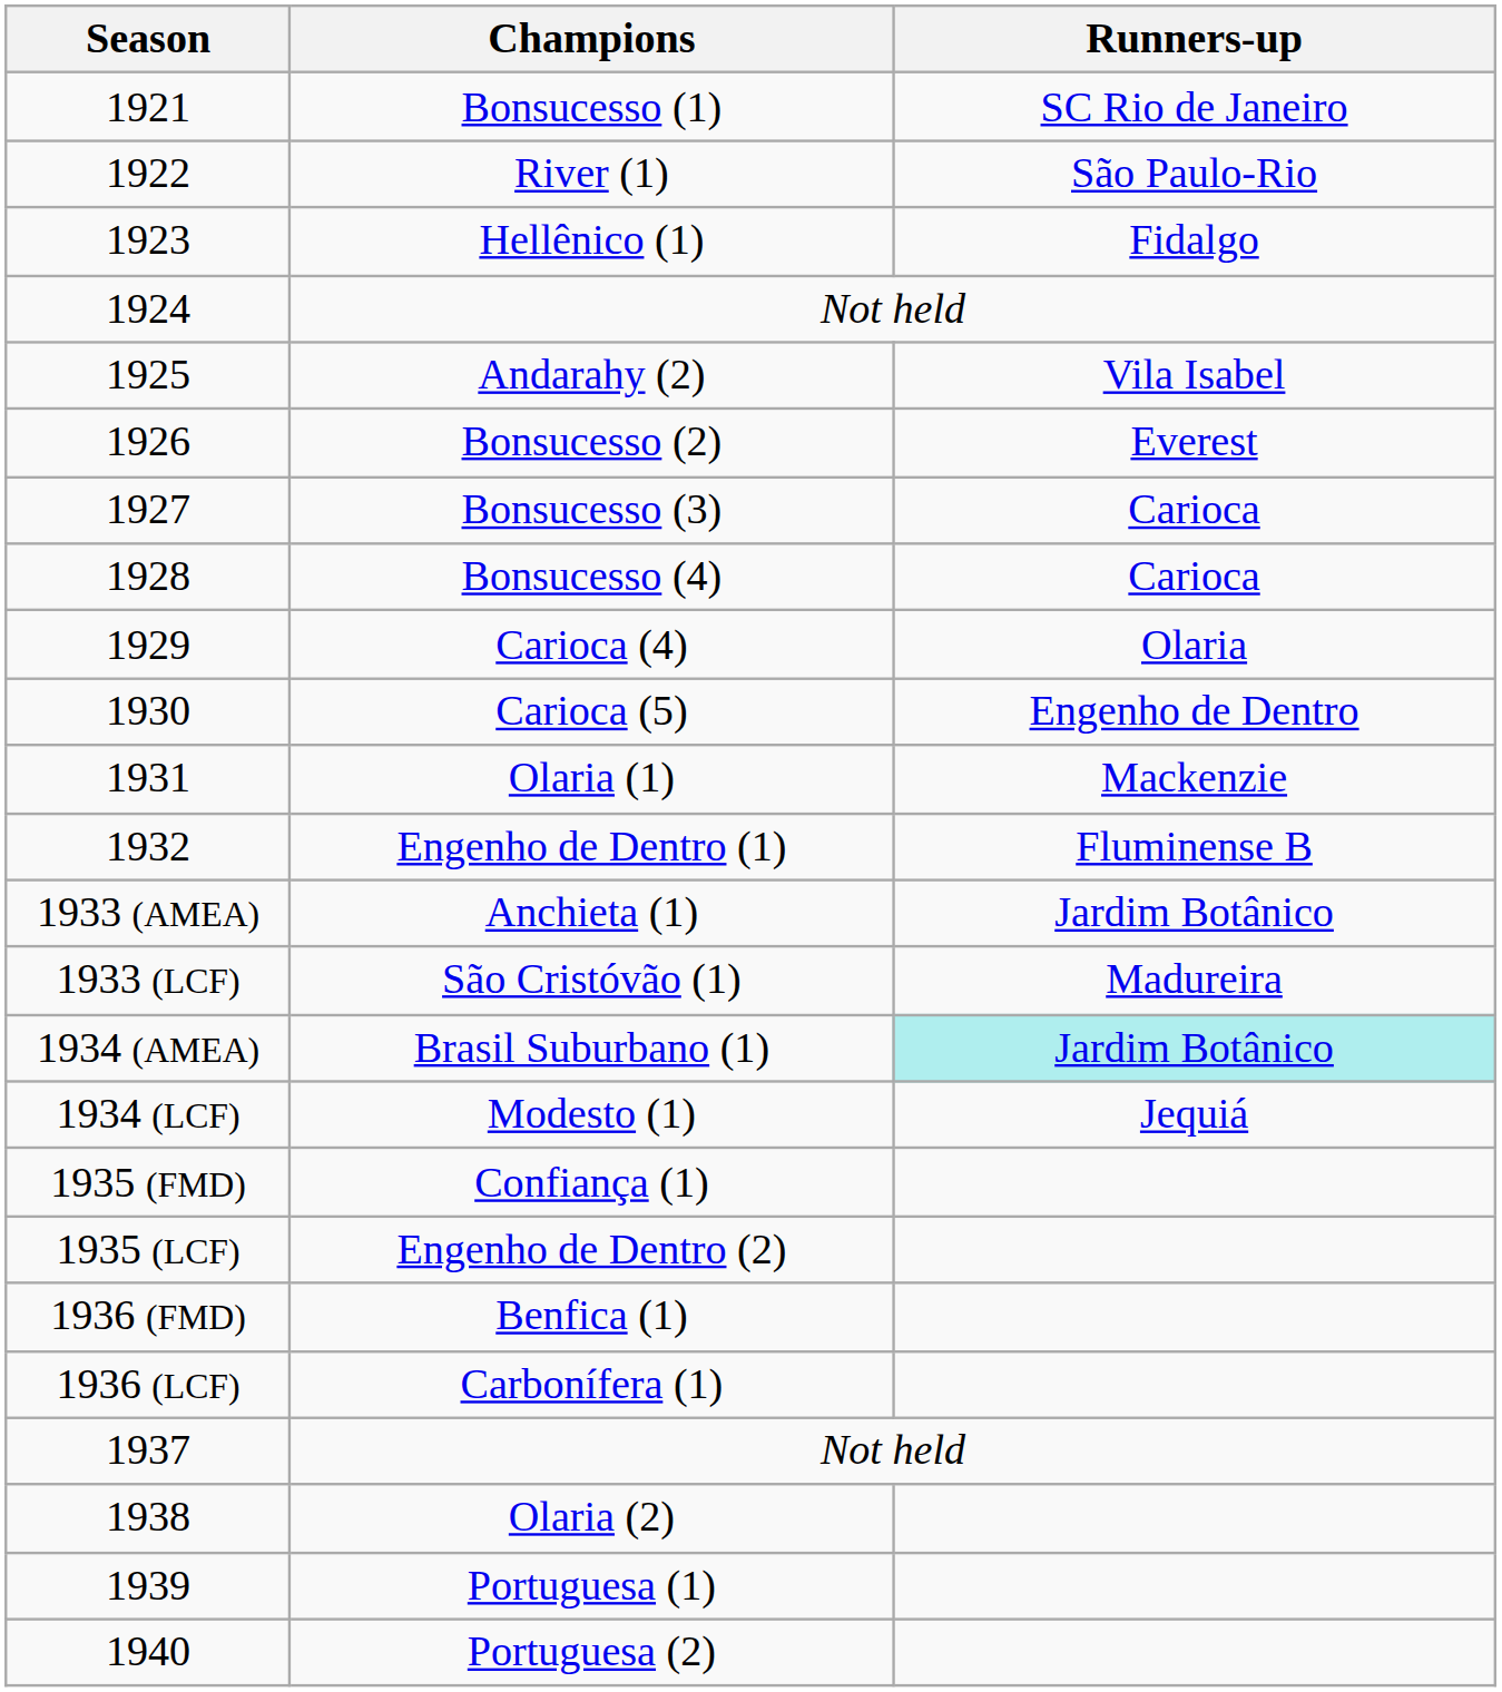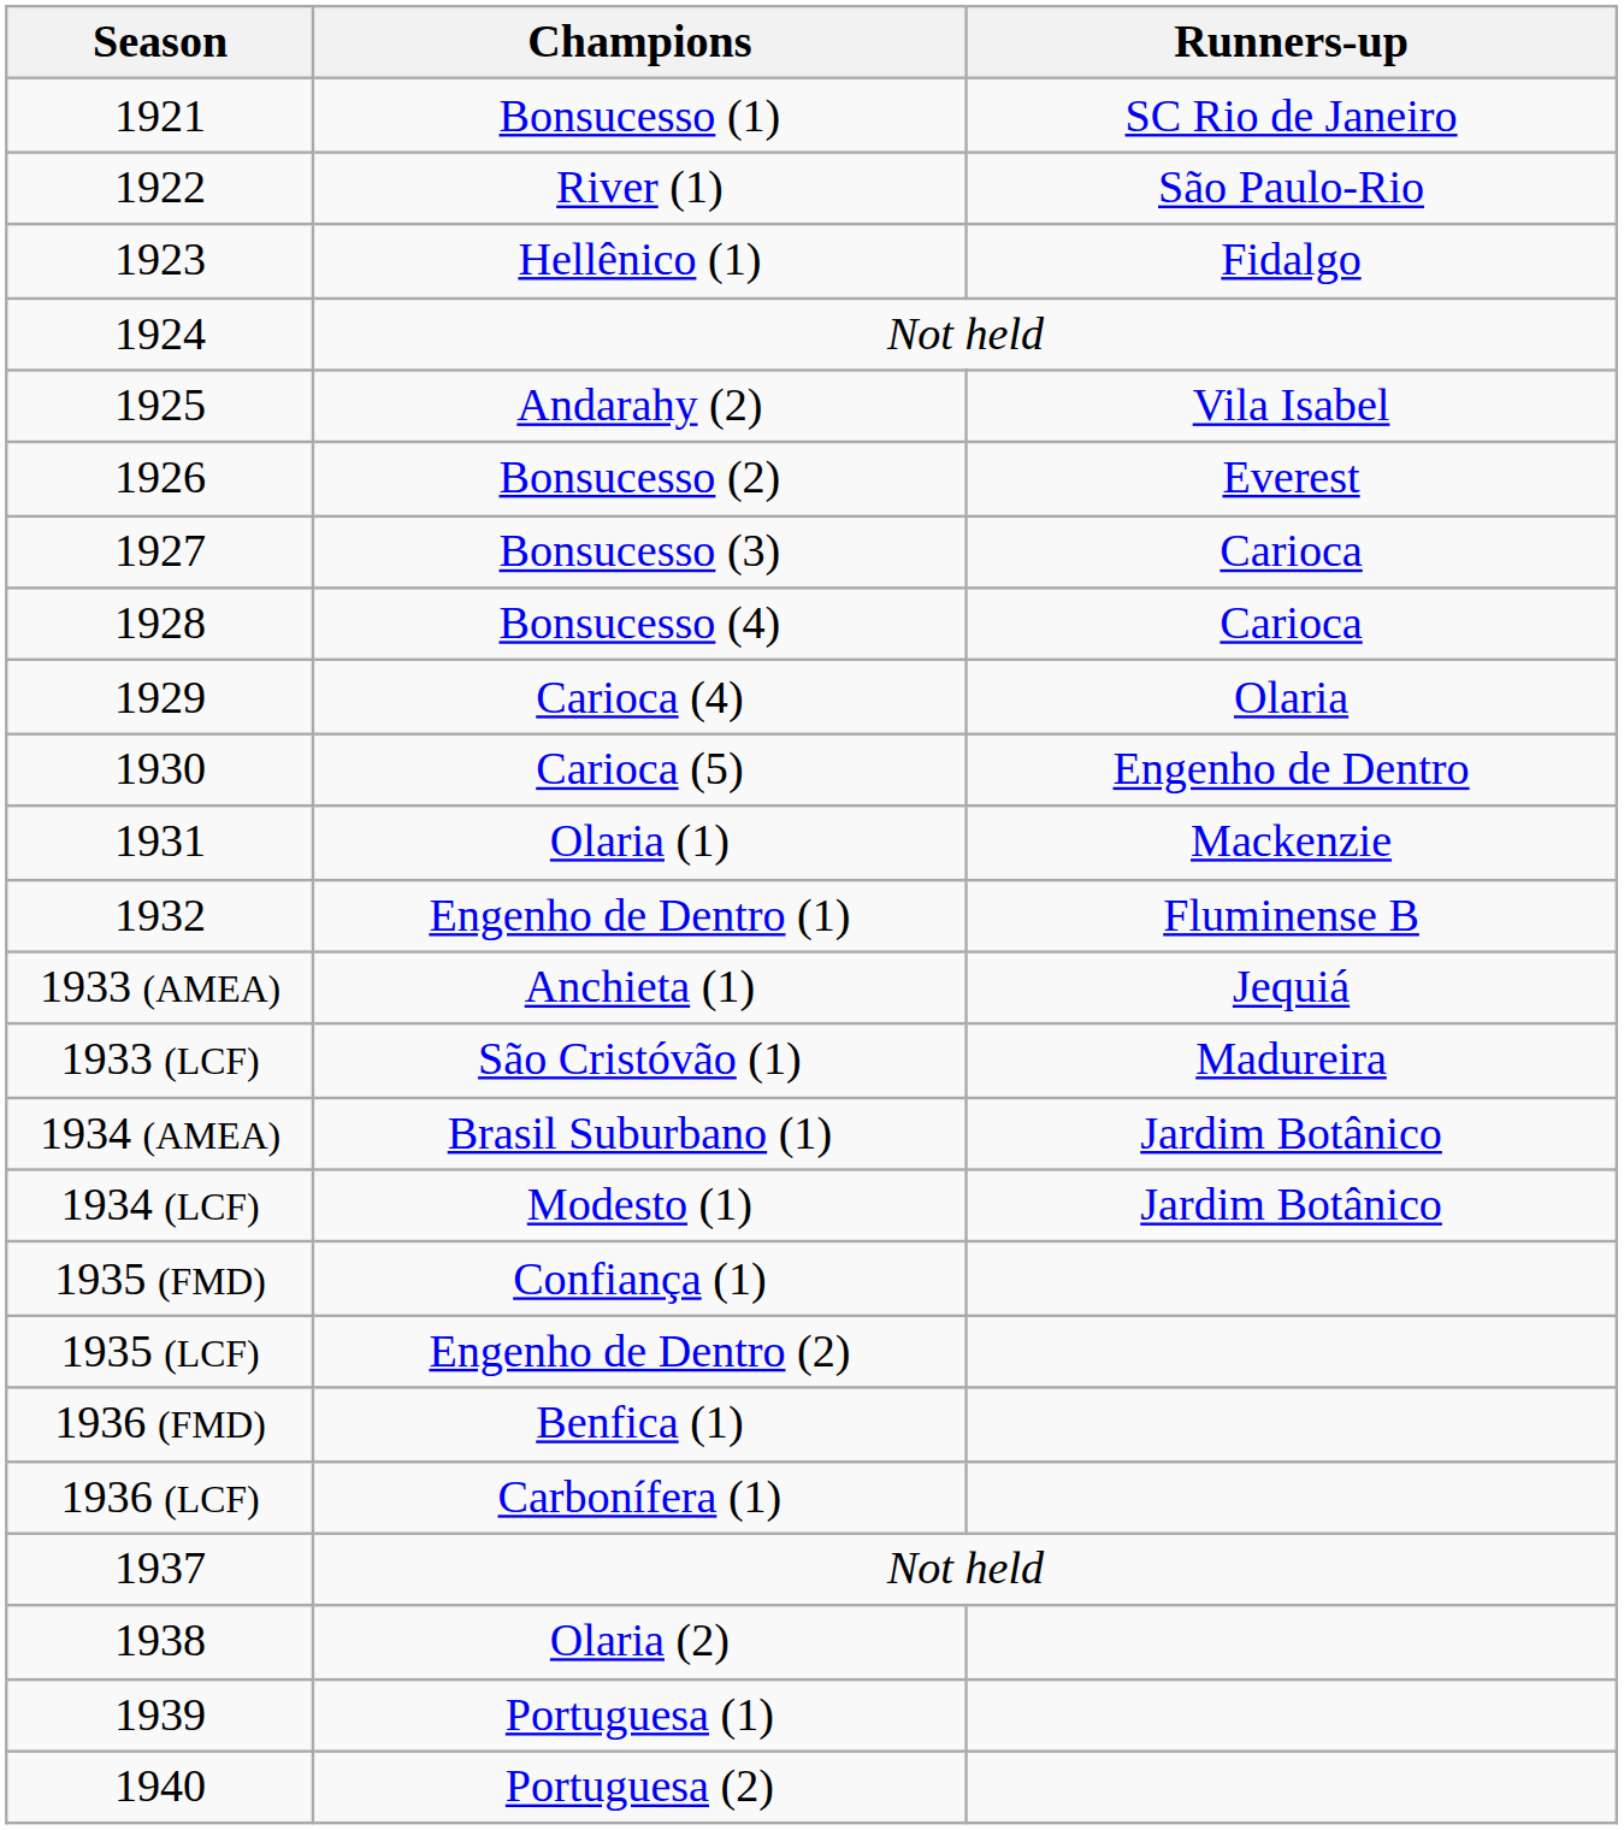Anchieta (1) | Runners-up: Jardim Botânico -> Jequiá
Brasil Suburbano (1) | Runners-up: paleturquoise background -> no background
Modesto (1) | Runners-up: Jequiá -> Jardim Botânico
